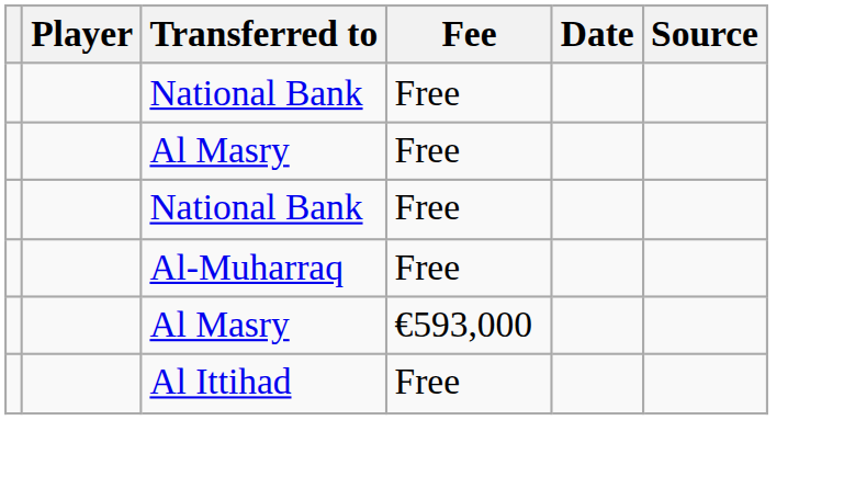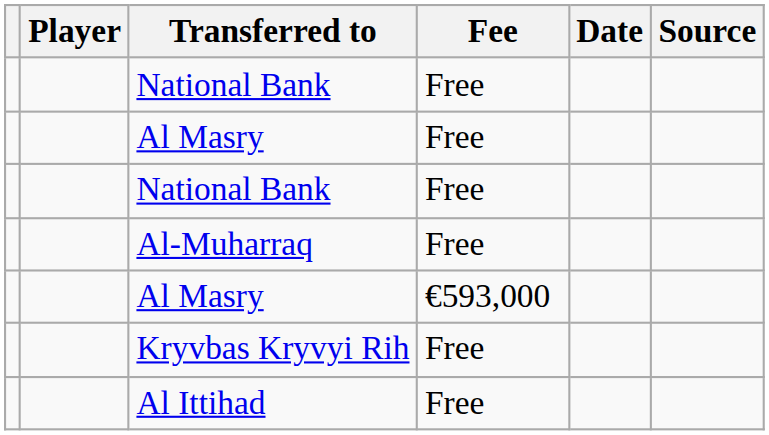+ row: Kryvbas Kryvyi Rih | Free
